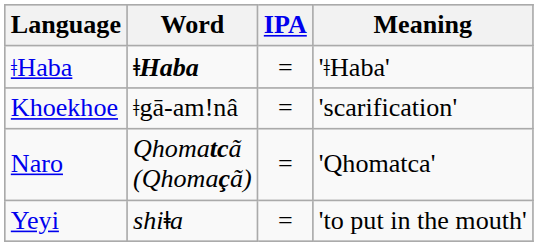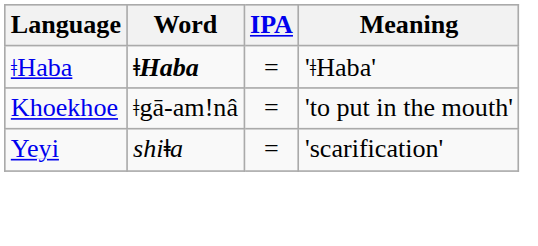Khoekhoe | Meaning: 'scarification' -> 'to put in the mouth'
- row: Naro | Qhomatcã (Qhomaçã) | = | 'Qhomatca'
Yeyi | Meaning: 'to put in the mouth' -> 'scarification'
